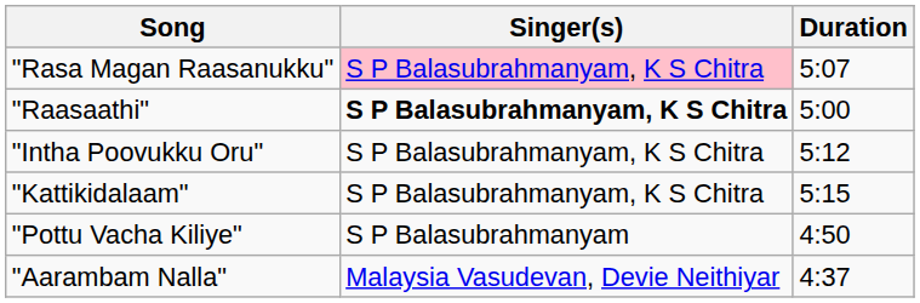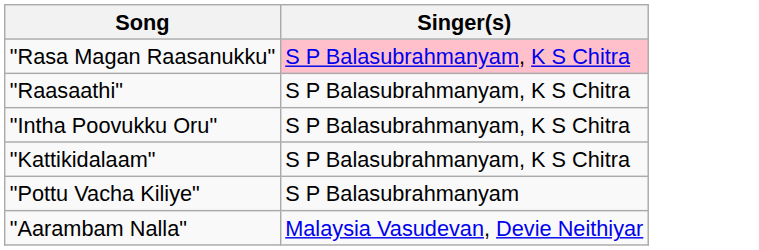- column: Duration | 5:07 | 5:00 | 5:12 | 5:15 | 4:50 | 4:37
"Raasaathi" | Singer(s): bold -> normal
